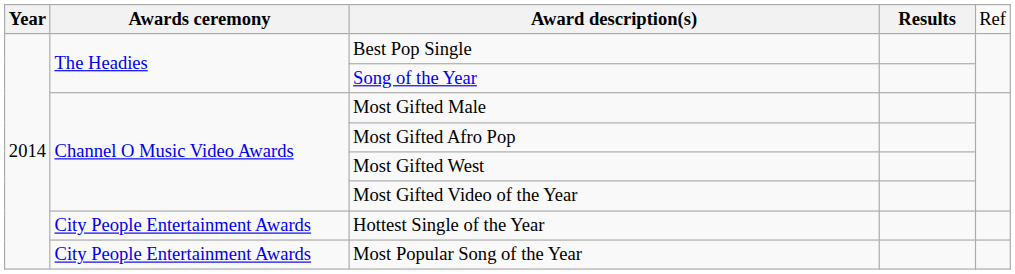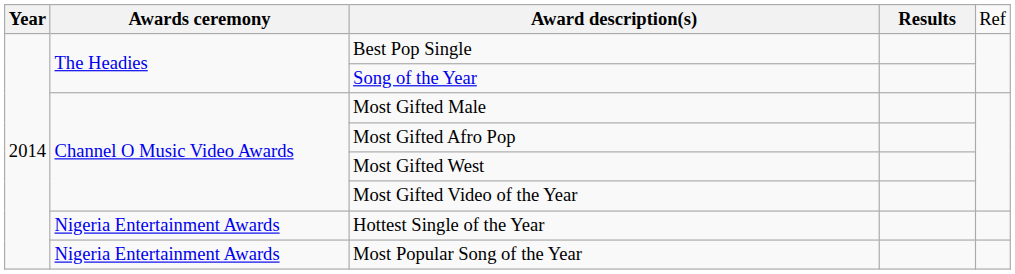Hottest Single of the Year | column 2: City People Entertainment Awards -> Nigeria Entertainment Awards
Most Popular Song of the Year | column 2: City People Entertainment Awards -> Nigeria Entertainment Awards
